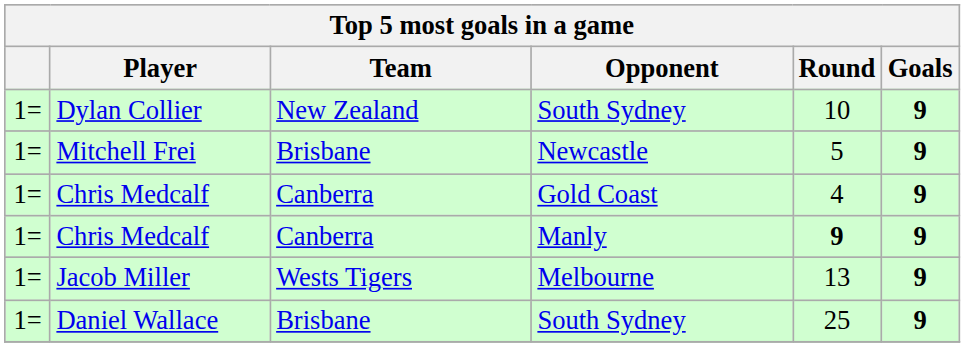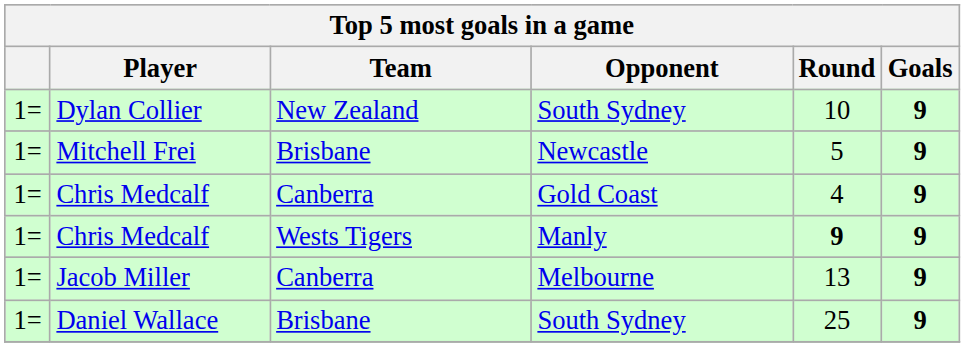Chris Medcalf / Manly | Team: Canberra -> Wests Tigers
Jacob Miller | Team: Wests Tigers -> Canberra
